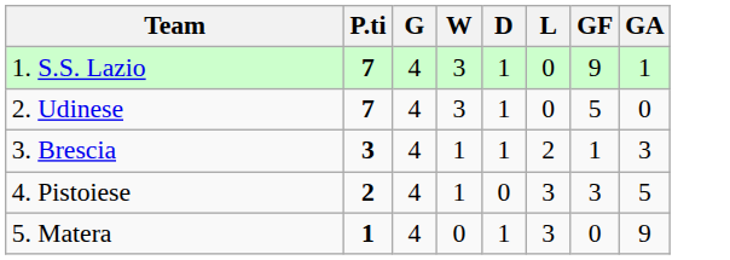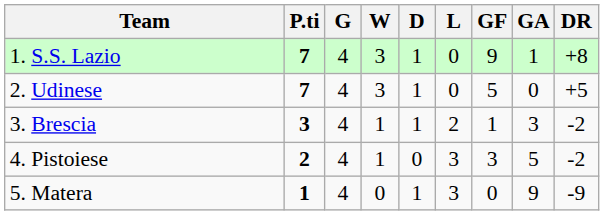+ column: DR | +8 | +5 | -2 | -2 | -9
